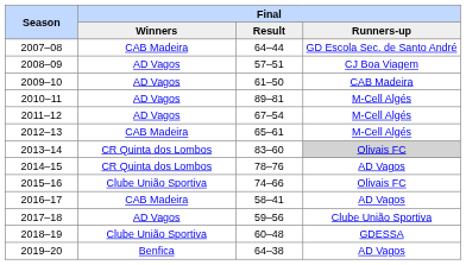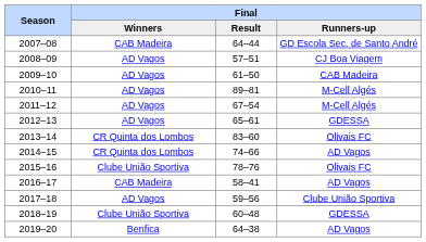2012–13 | Final / Winners: CAB Madeira -> AD Vagos
2012–13 | Final / Runners-up: M-Cell Algés -> GDESSA
2013–14 | Final / Runners-up: lightgrey background -> no background
2014–15 | Final / Result: 78–76 -> 74–66
2015–16 | Final / Result: 74–66 -> 78–76
